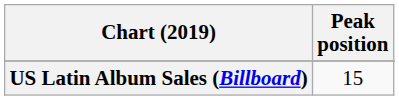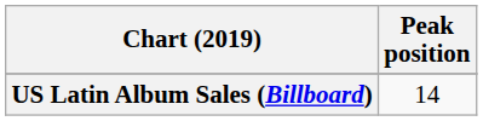US Latin Album Sales (Billboard) | Peak position: 15 -> 14
